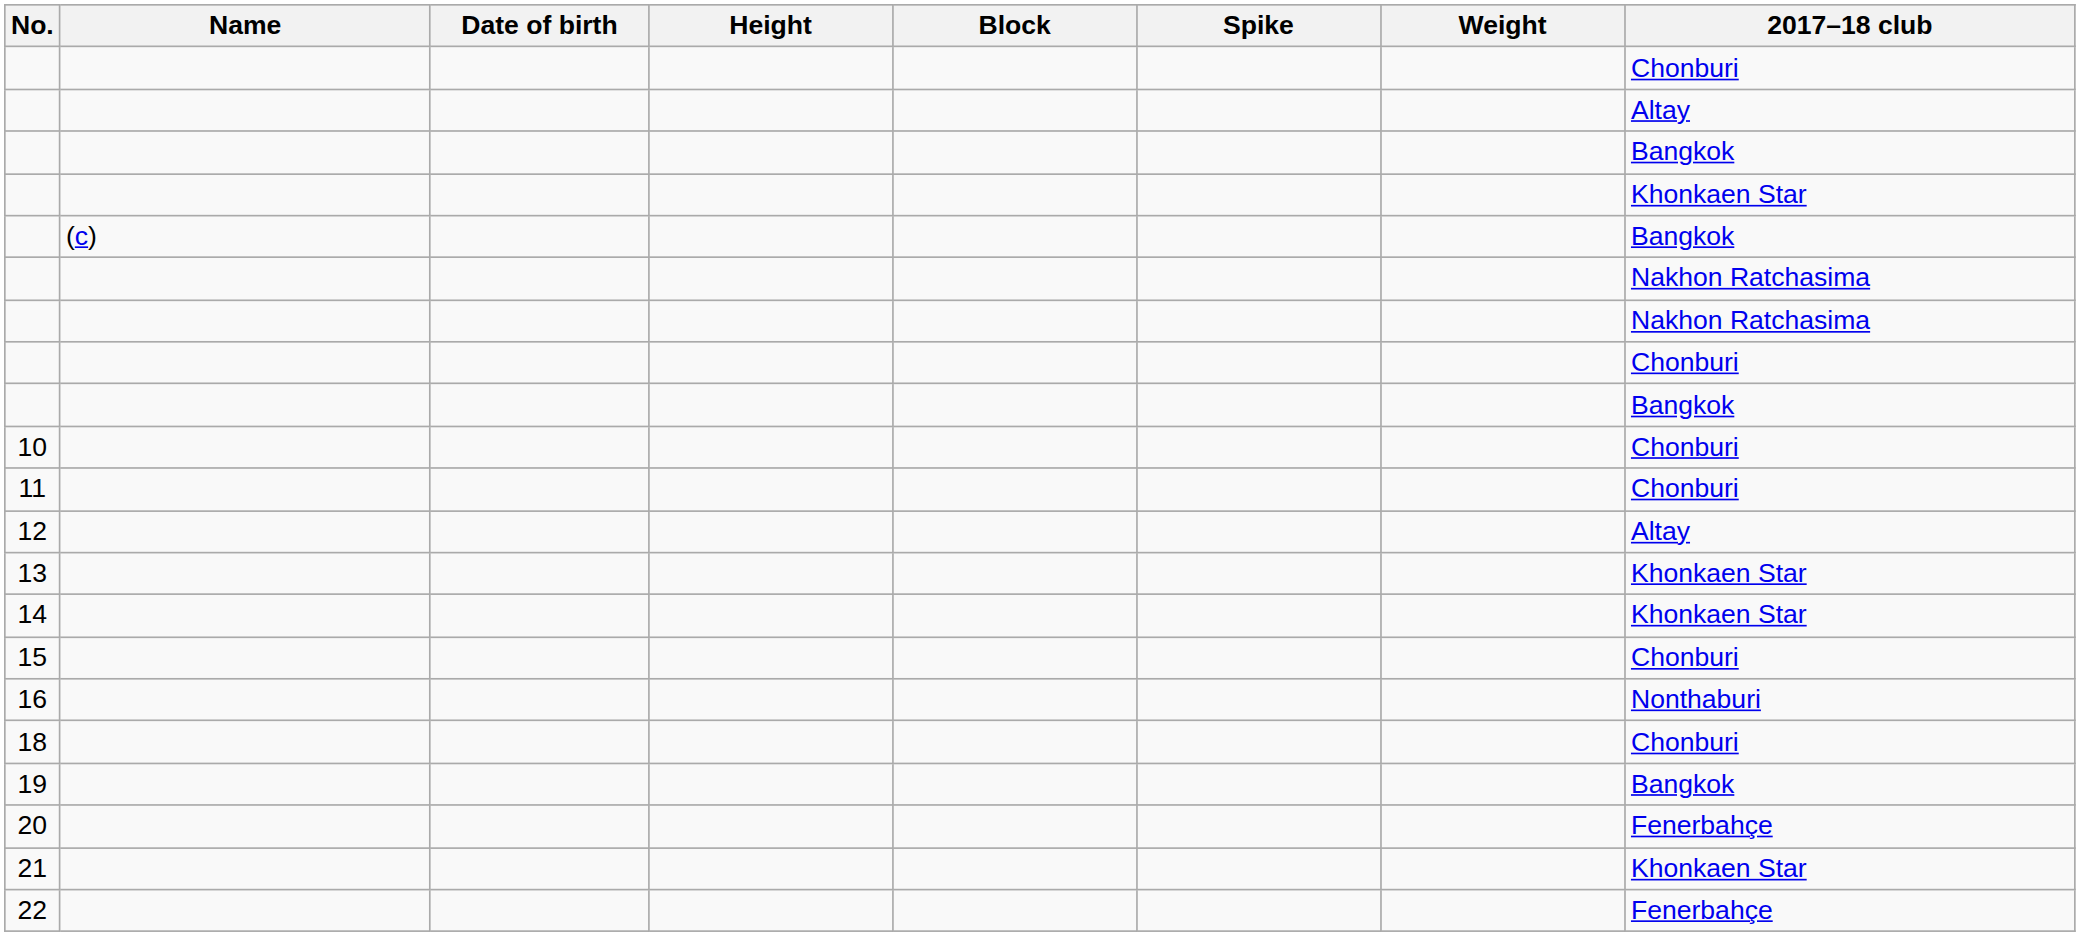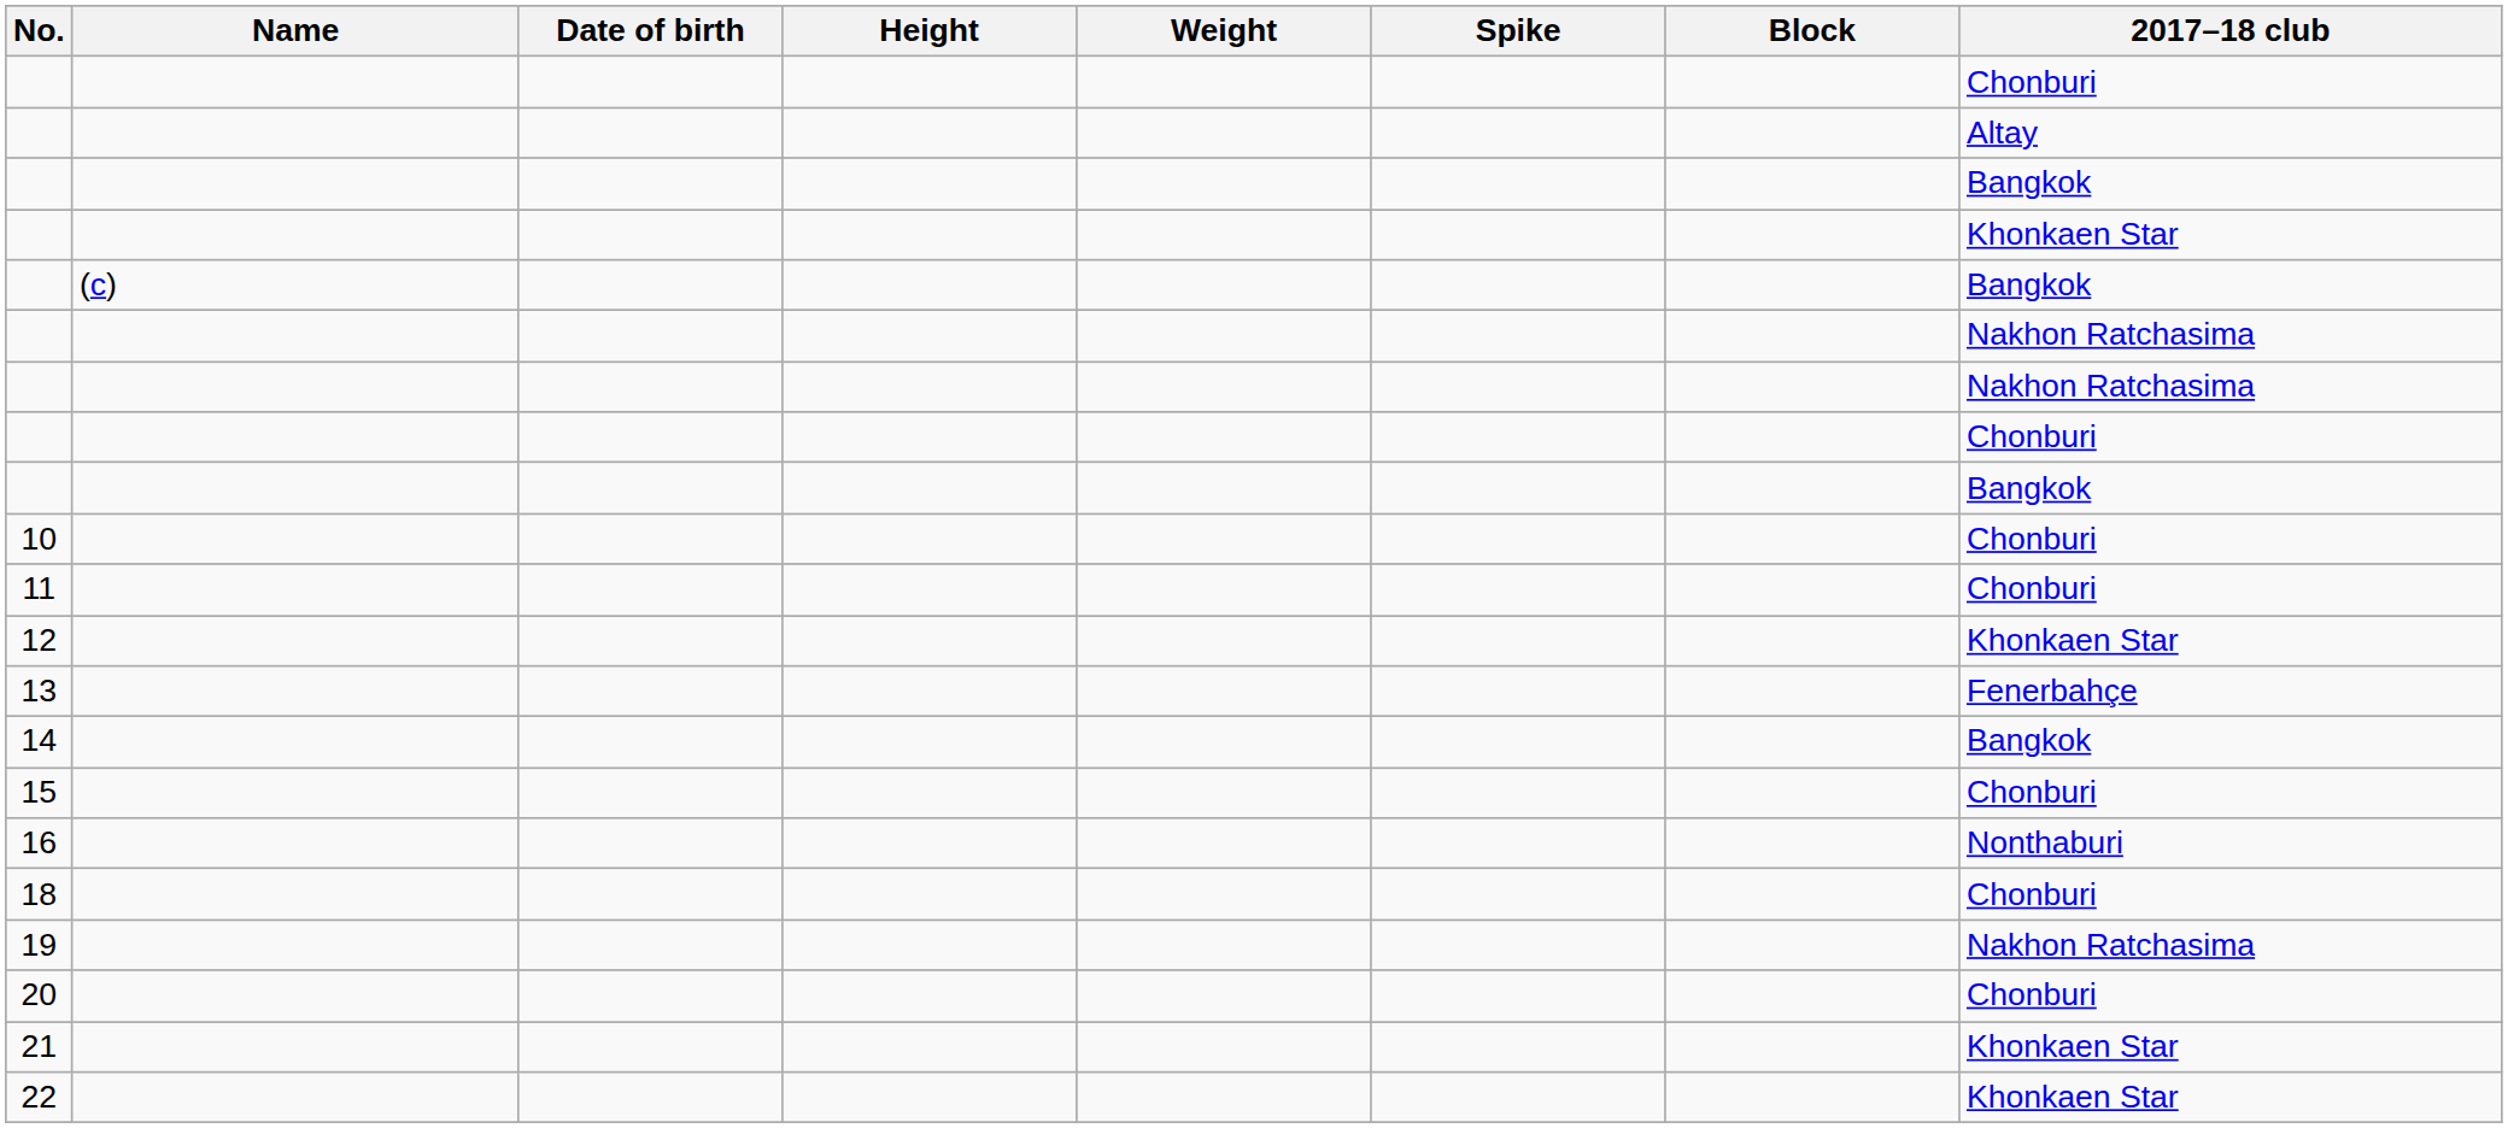columns swapped: Weight <-> Block
12 | 2017–18 club: Altay -> Khonkaen Star
13 | 2017–18 club: Khonkaen Star -> Fenerbahçe
14 | 2017–18 club: Khonkaen Star -> Bangkok
19 | 2017–18 club: Bangkok -> Nakhon Ratchasima
20 | 2017–18 club: Fenerbahçe -> Chonburi
22 | 2017–18 club: Fenerbahçe -> Khonkaen Star
